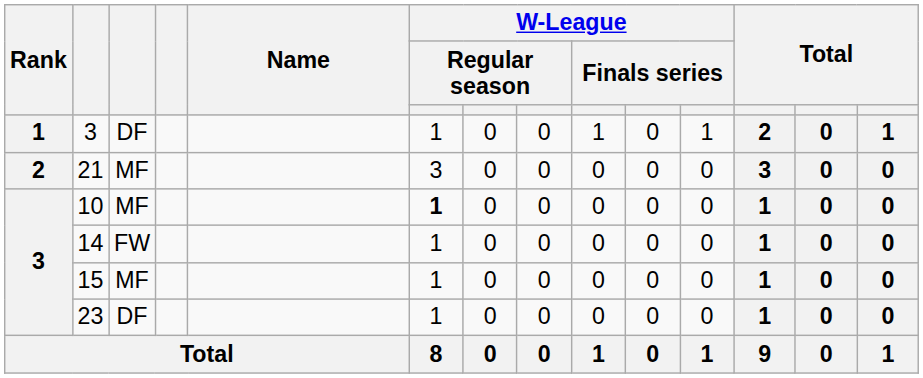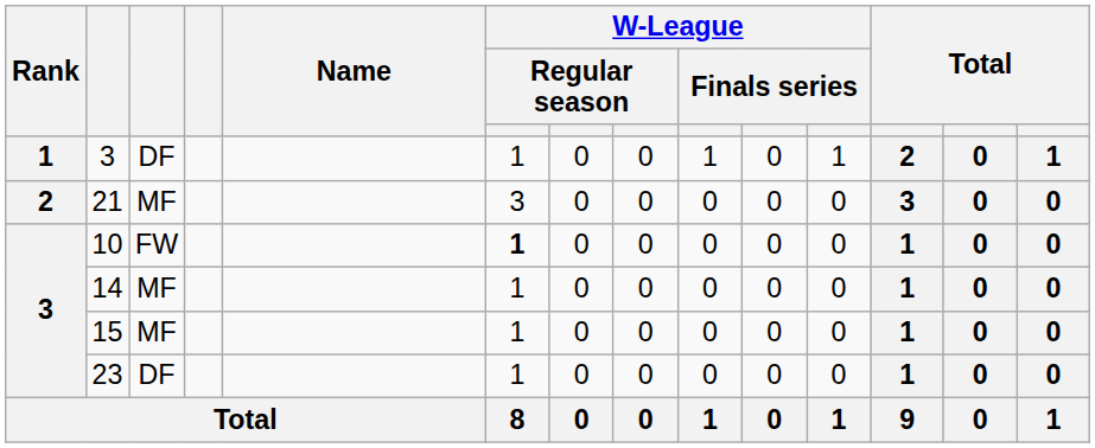10 | column 3: MF -> FW
14 | column 3: FW -> MF
